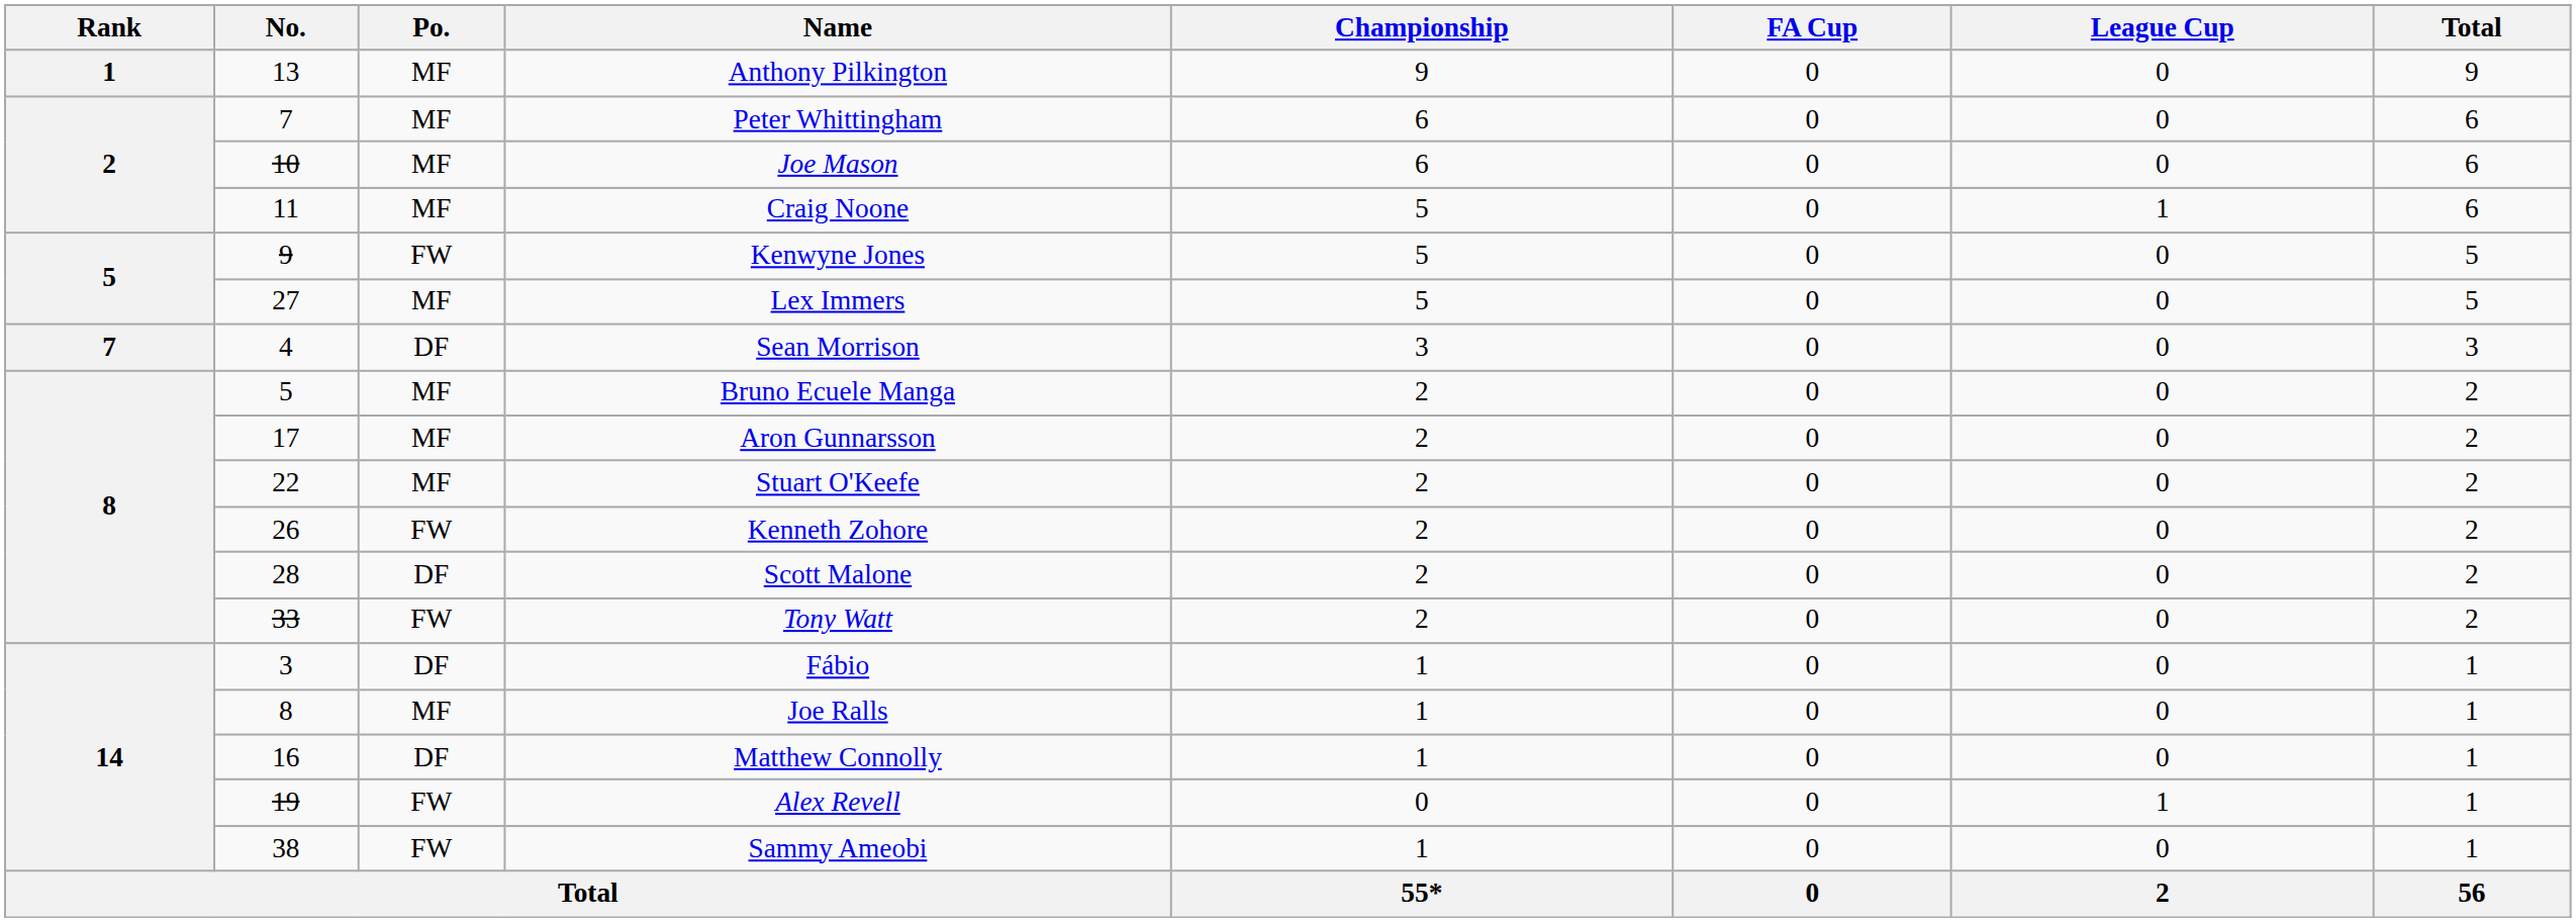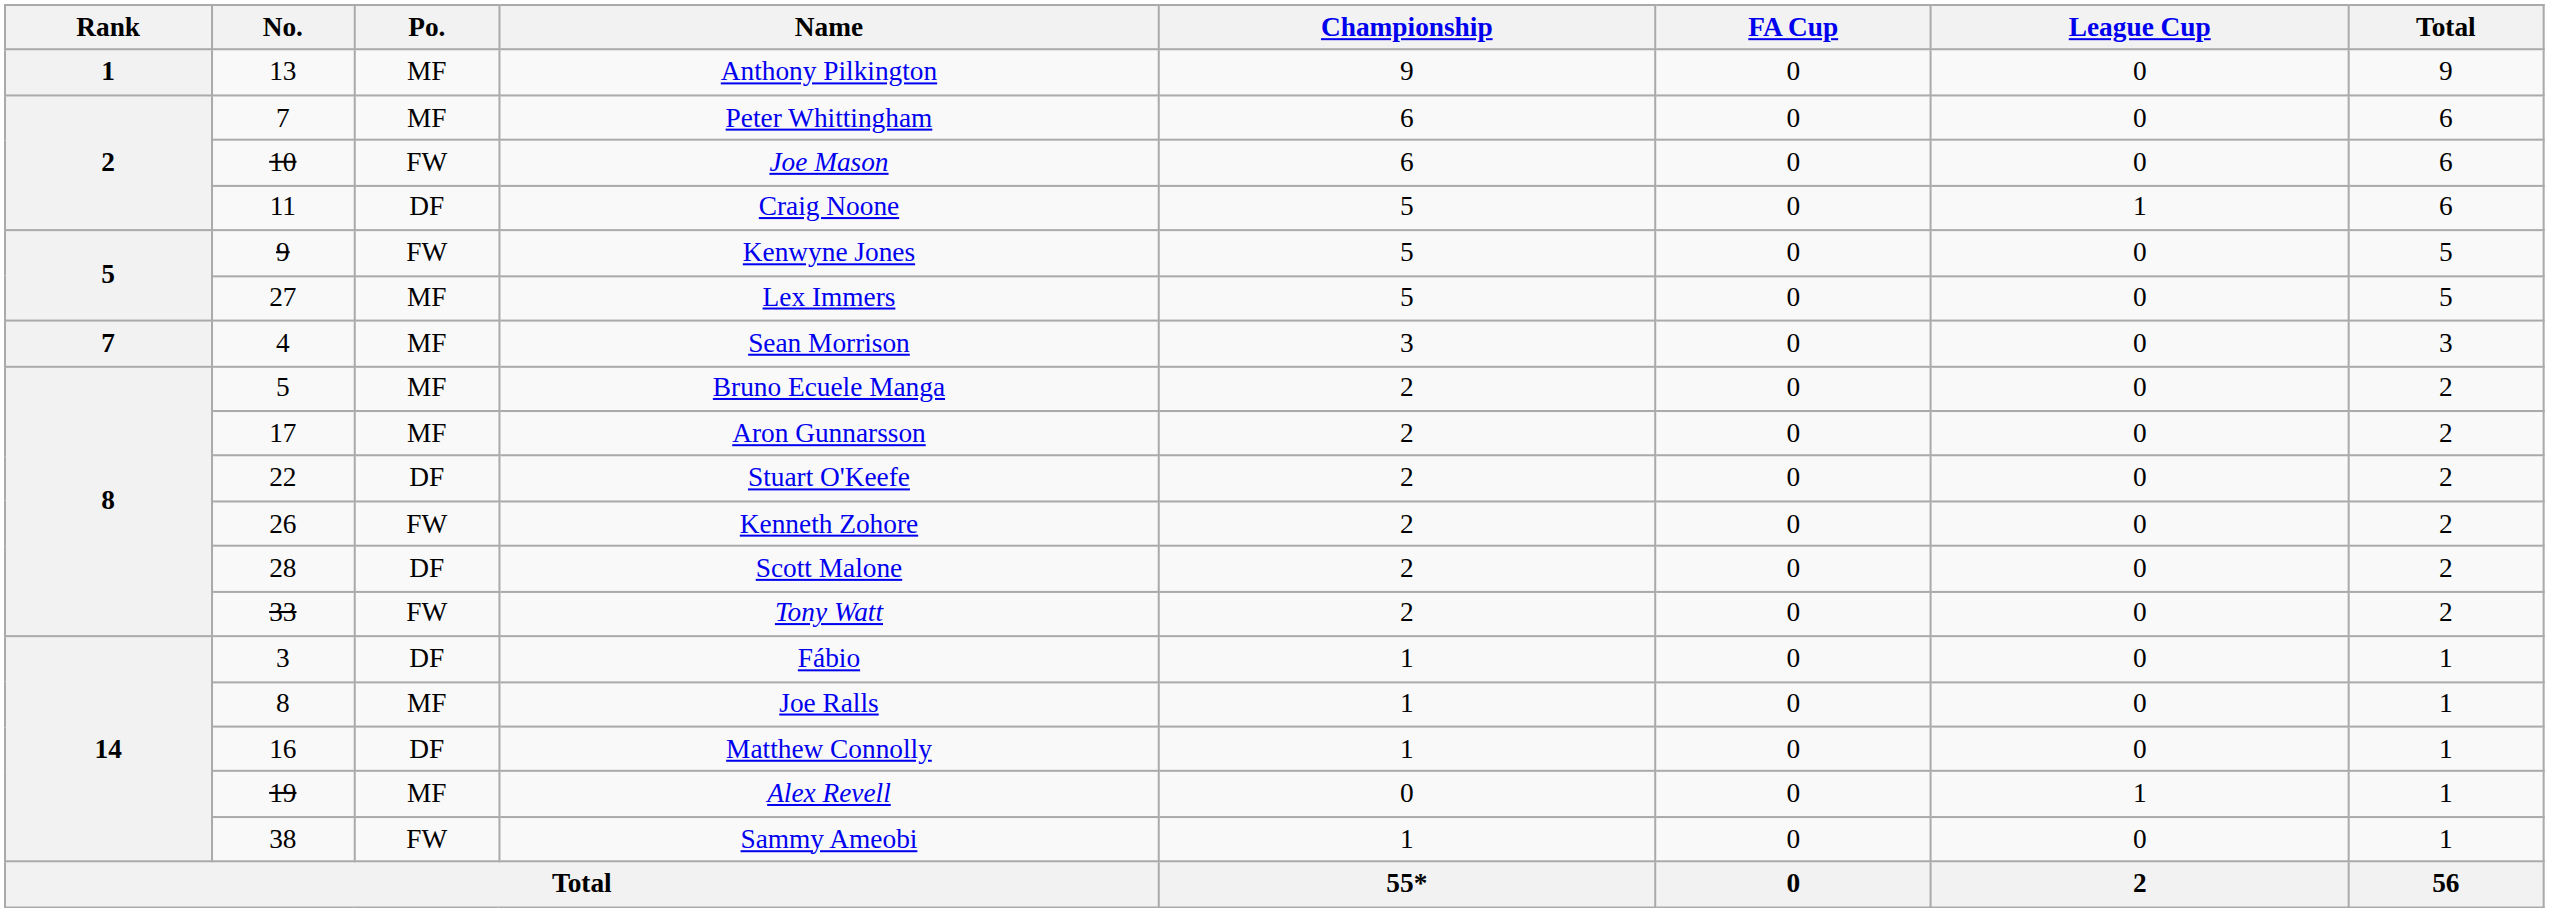Joe Mason | Po.: MF -> FW
Craig Noone | Po.: MF -> DF
Sean Morrison | Po.: DF -> MF
Stuart O'Keefe | Po.: MF -> DF
Alex Revell | Po.: FW -> MF
